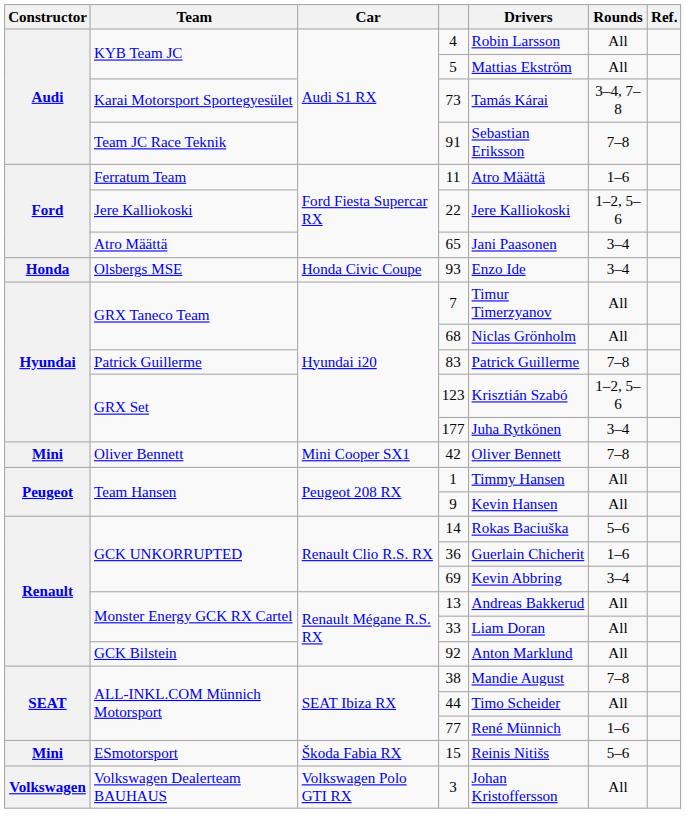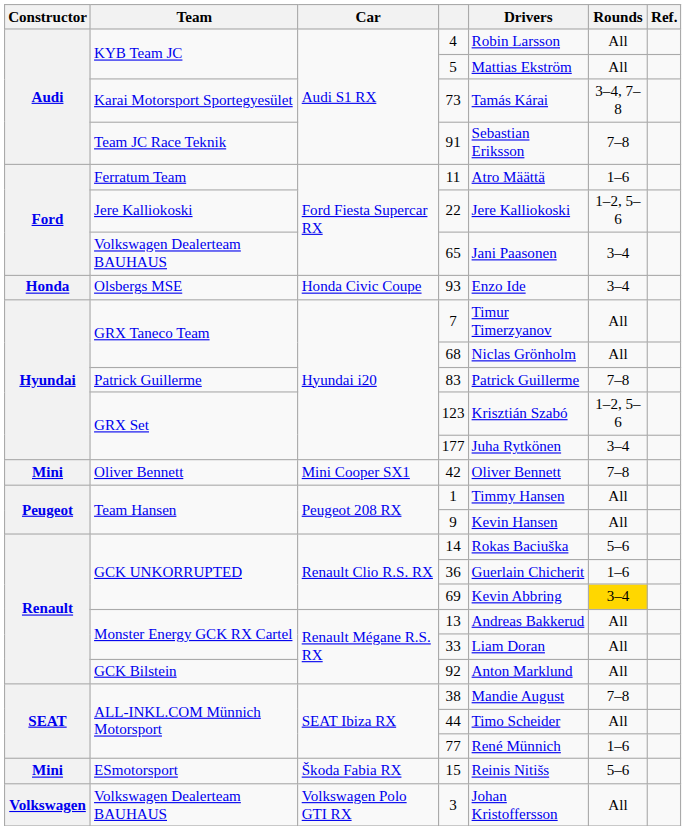65 | Team: Atro Määttä -> Volkswagen Dealerteam BAUHAUS
69 | Rounds: no background -> gold background
